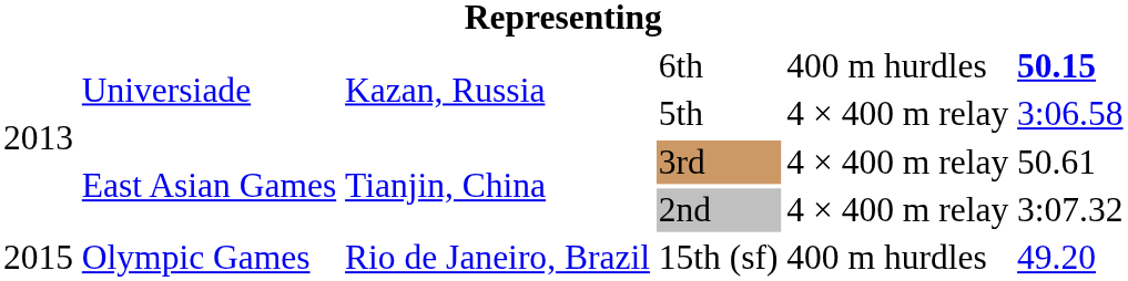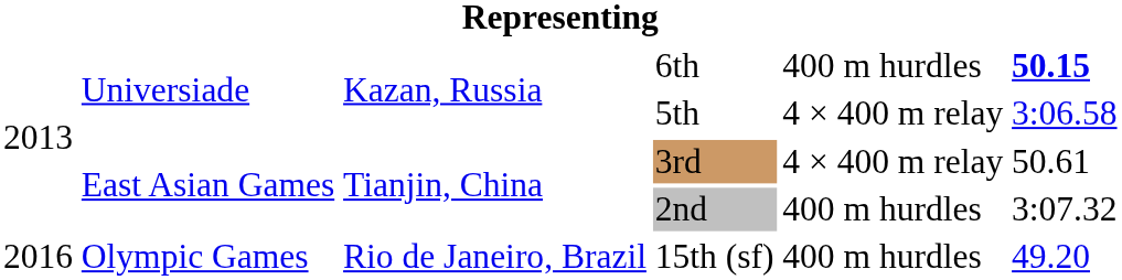2nd | column 5: 4 × 400 m relay -> 400 m hurdles
15th (sf) | column 1: 2015 -> 2016
